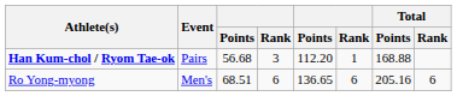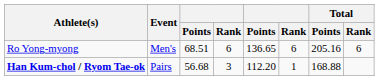rows swapped: Ro Yong-myong <-> Han Kum-chol / Ryom Tae-ok
